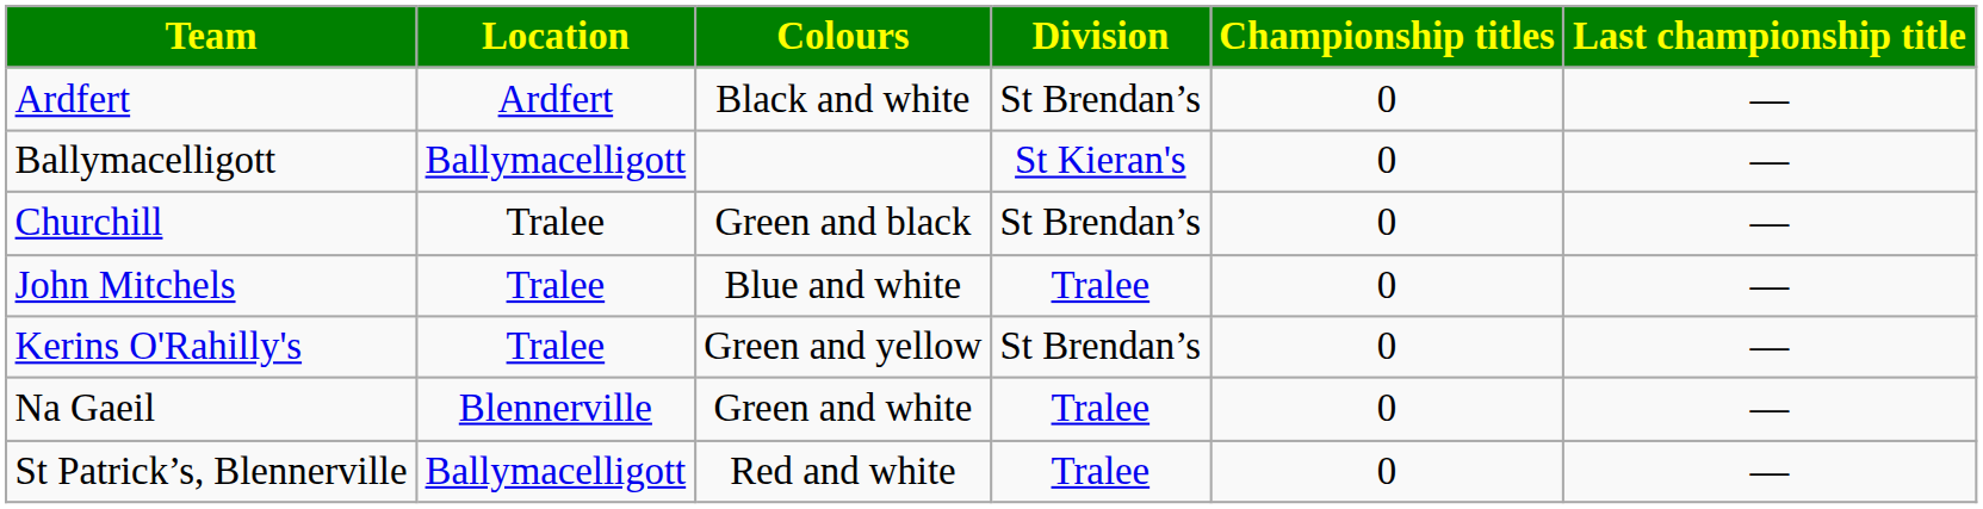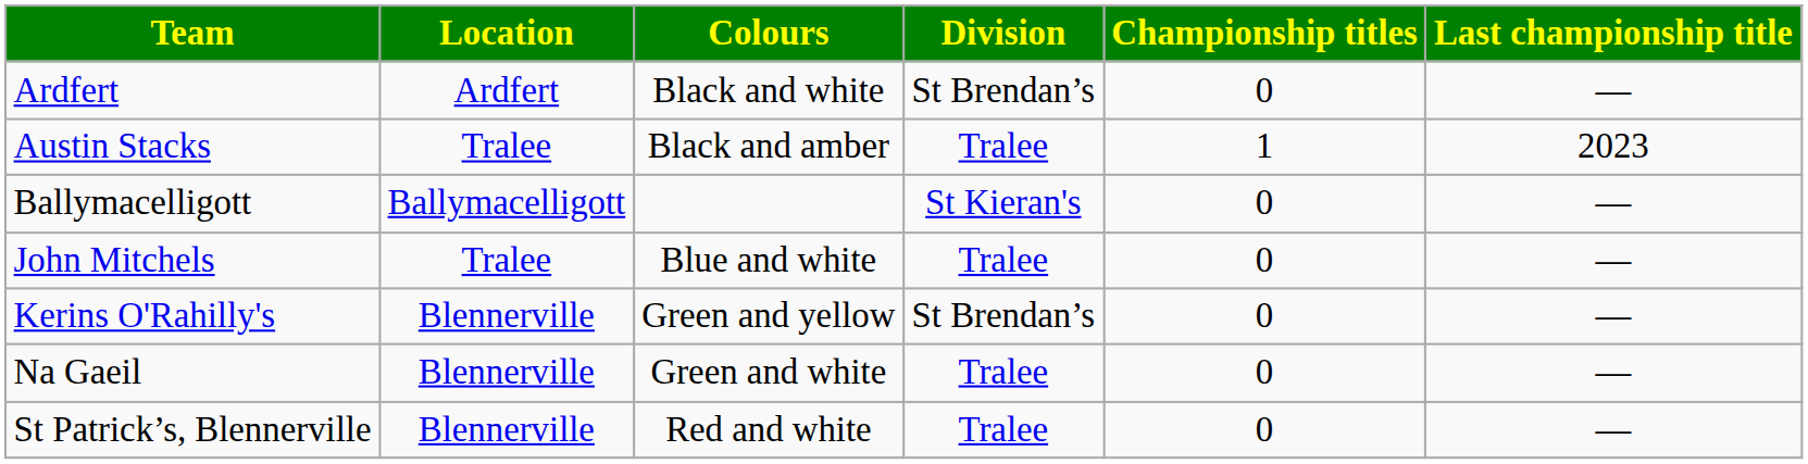+ row: Austin Stacks | Tralee | Black and amber | Tralee | 1 | 2023
- row: Churchill | Tralee | Green and black | St Brendan’s | 0 | —
Kerins O'Rahilly's | Location: Tralee -> Blennerville
St Patrick’s, Blennerville | Location: Ballymacelligott -> Blennerville
